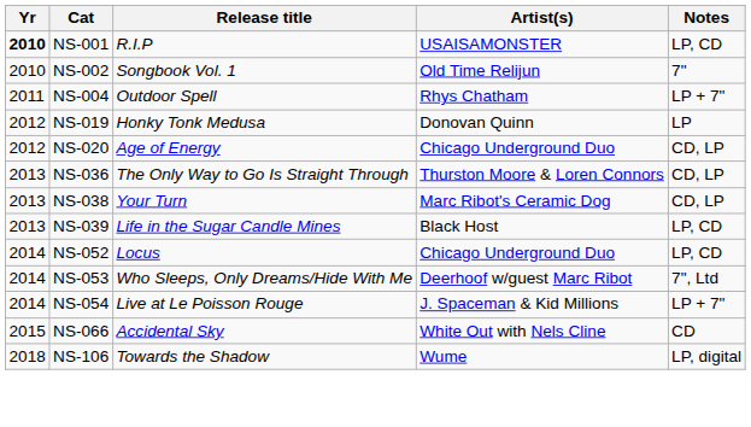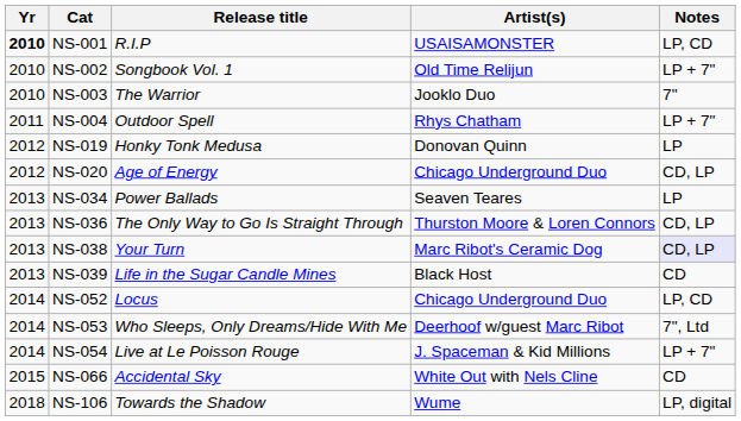NS-002 | Notes: 7" -> LP + 7"
+ row: 2010 | NS-003 | The Warrior | Jooklo Duo | 7"
+ row: 2013 | NS-034 | Power Ballads | Seaven Teares | LP
NS-038 | Notes: no background -> lavender background
NS-039 | Notes: LP, CD -> CD
